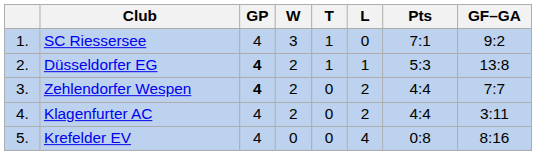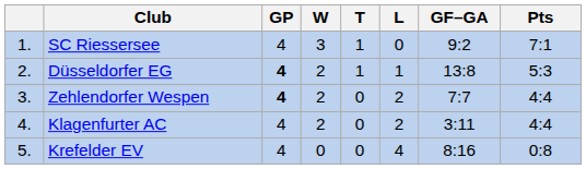columns swapped: GF–GA <-> Pts
